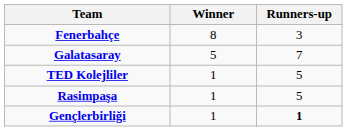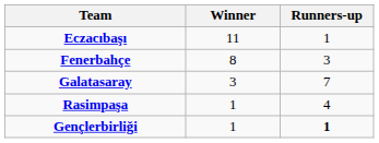+ row: Eczacıbaşı | 11 | 1
Galatasaray | Winner: 5 -> 3
- row: TED Kolejliler | 1 | 5
Rasimpaşa | Runners-up: 5 -> 4
